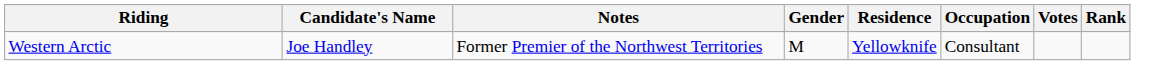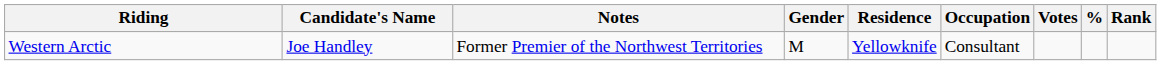+ column: %
